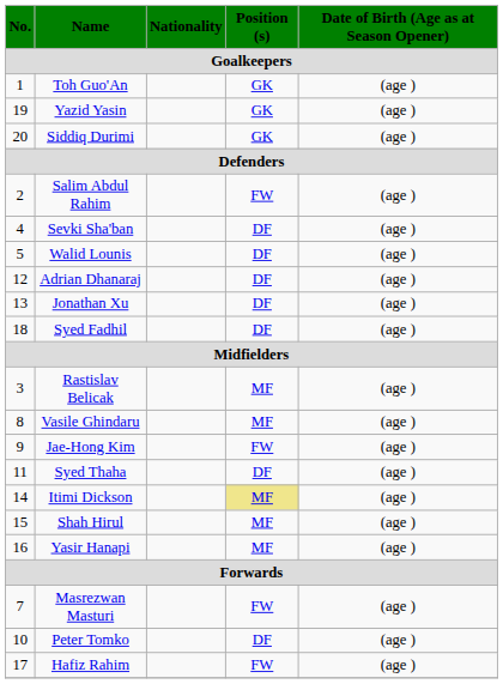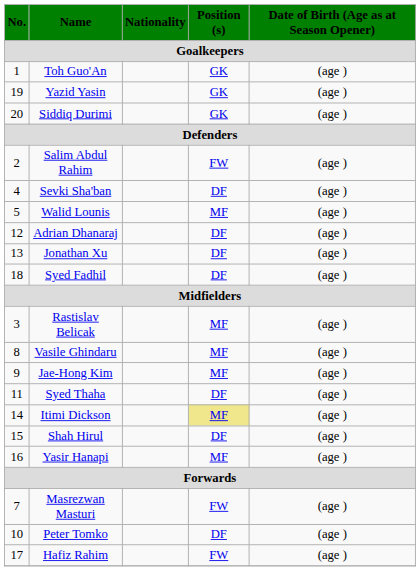Walid Lounis | Position (s): DF -> MF
Jae-Hong Kim | Position (s): FW -> MF
Shah Hirul | Position (s): MF -> DF
